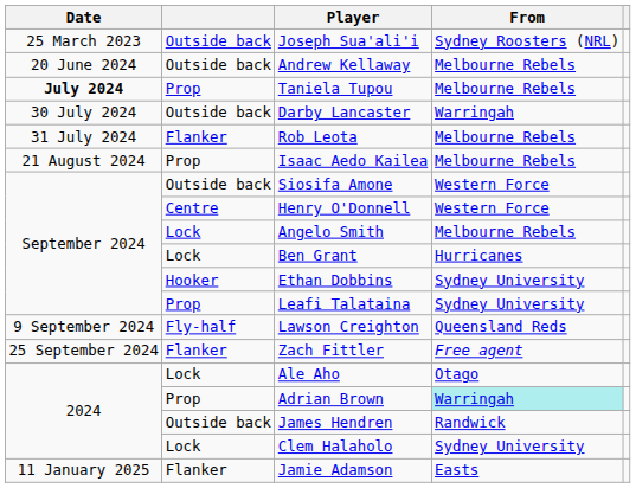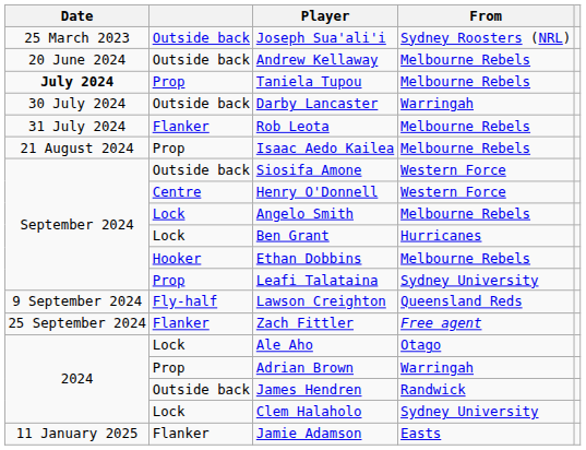Ethan Dobbins | From: Sydney University -> Melbourne Rebels
Adrian Brown | From: paleturquoise background -> no background
